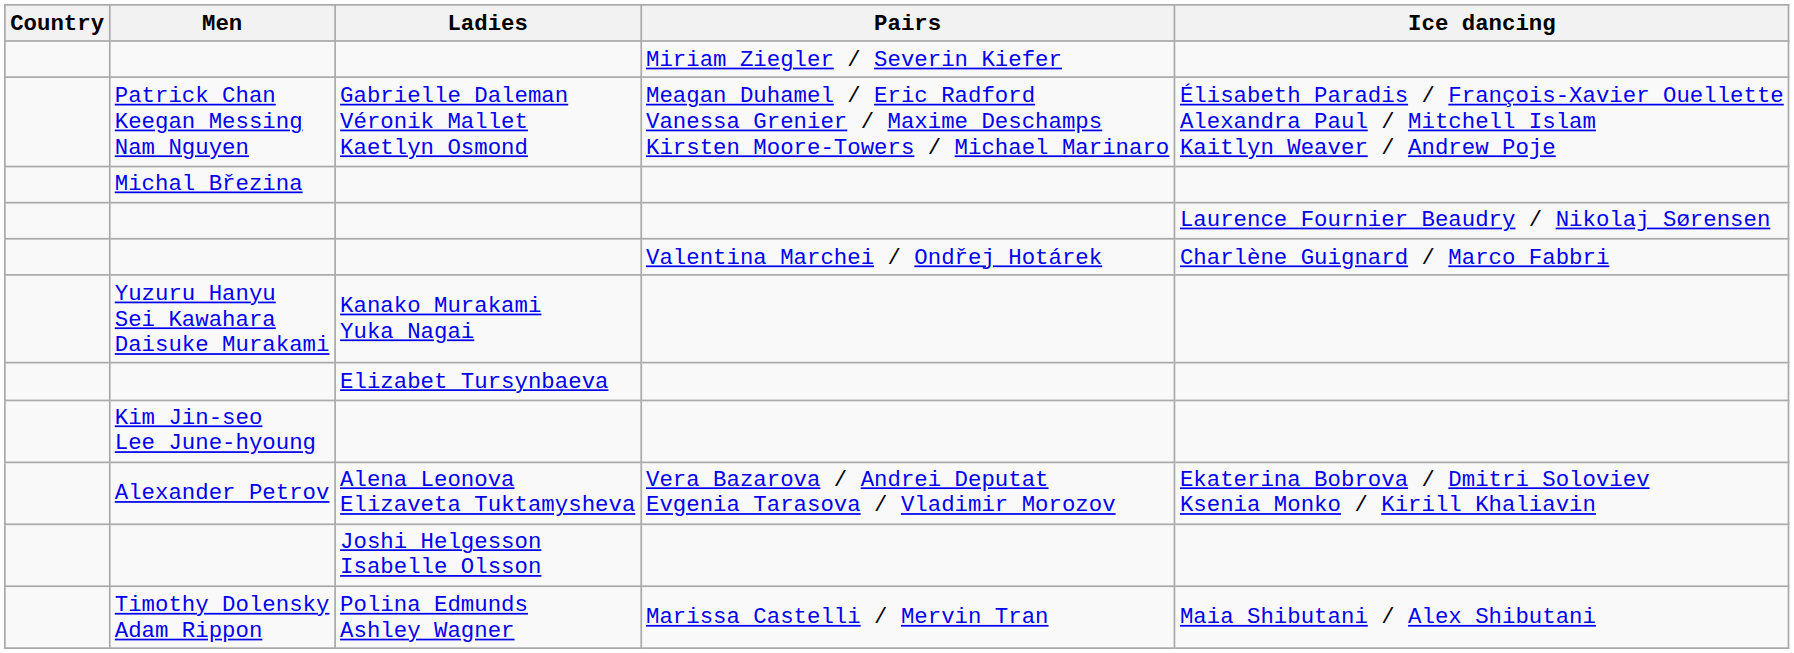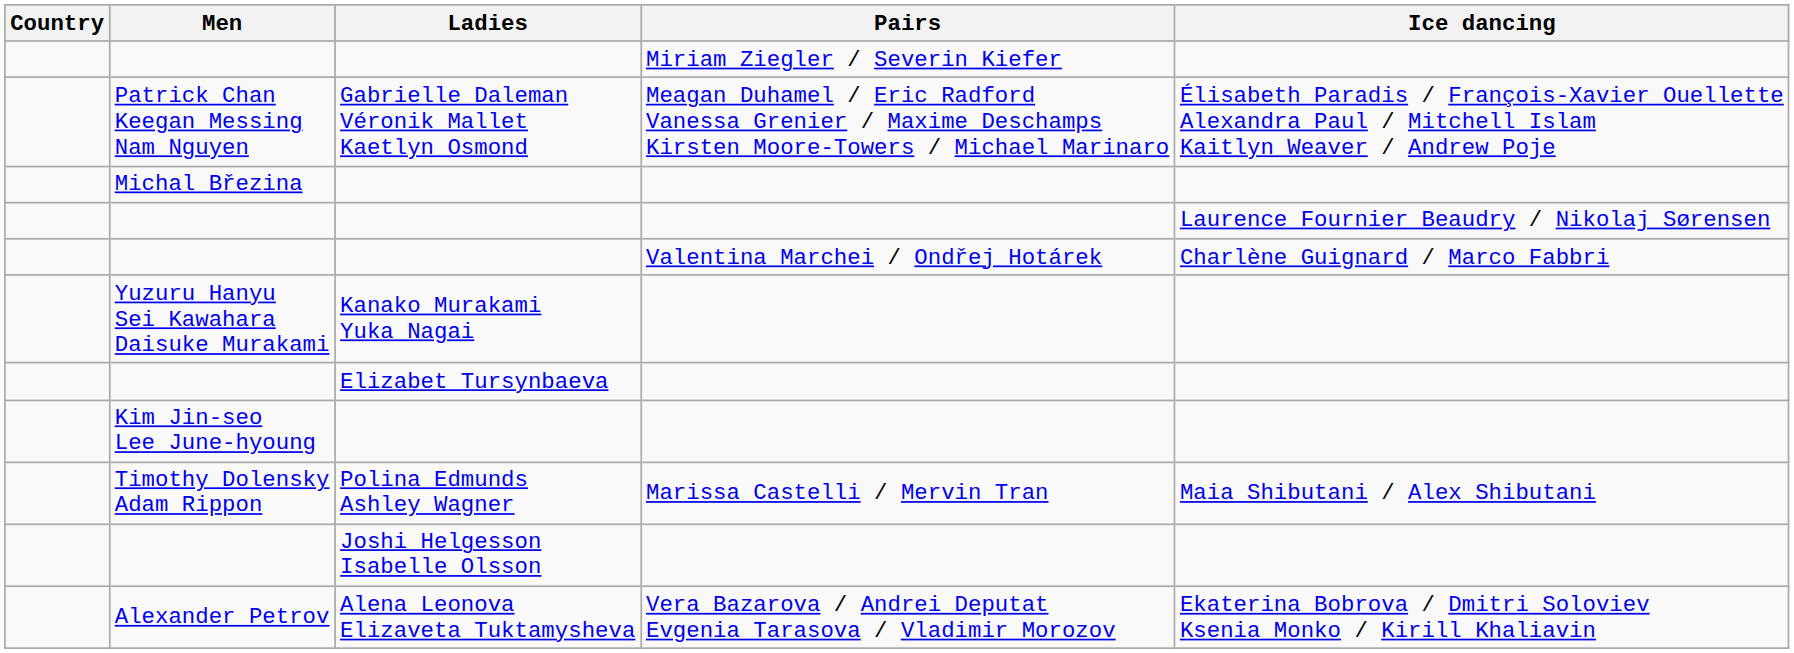rows swapped: Alexander Petrov <-> Timothy Dolensky Adam Rippon
